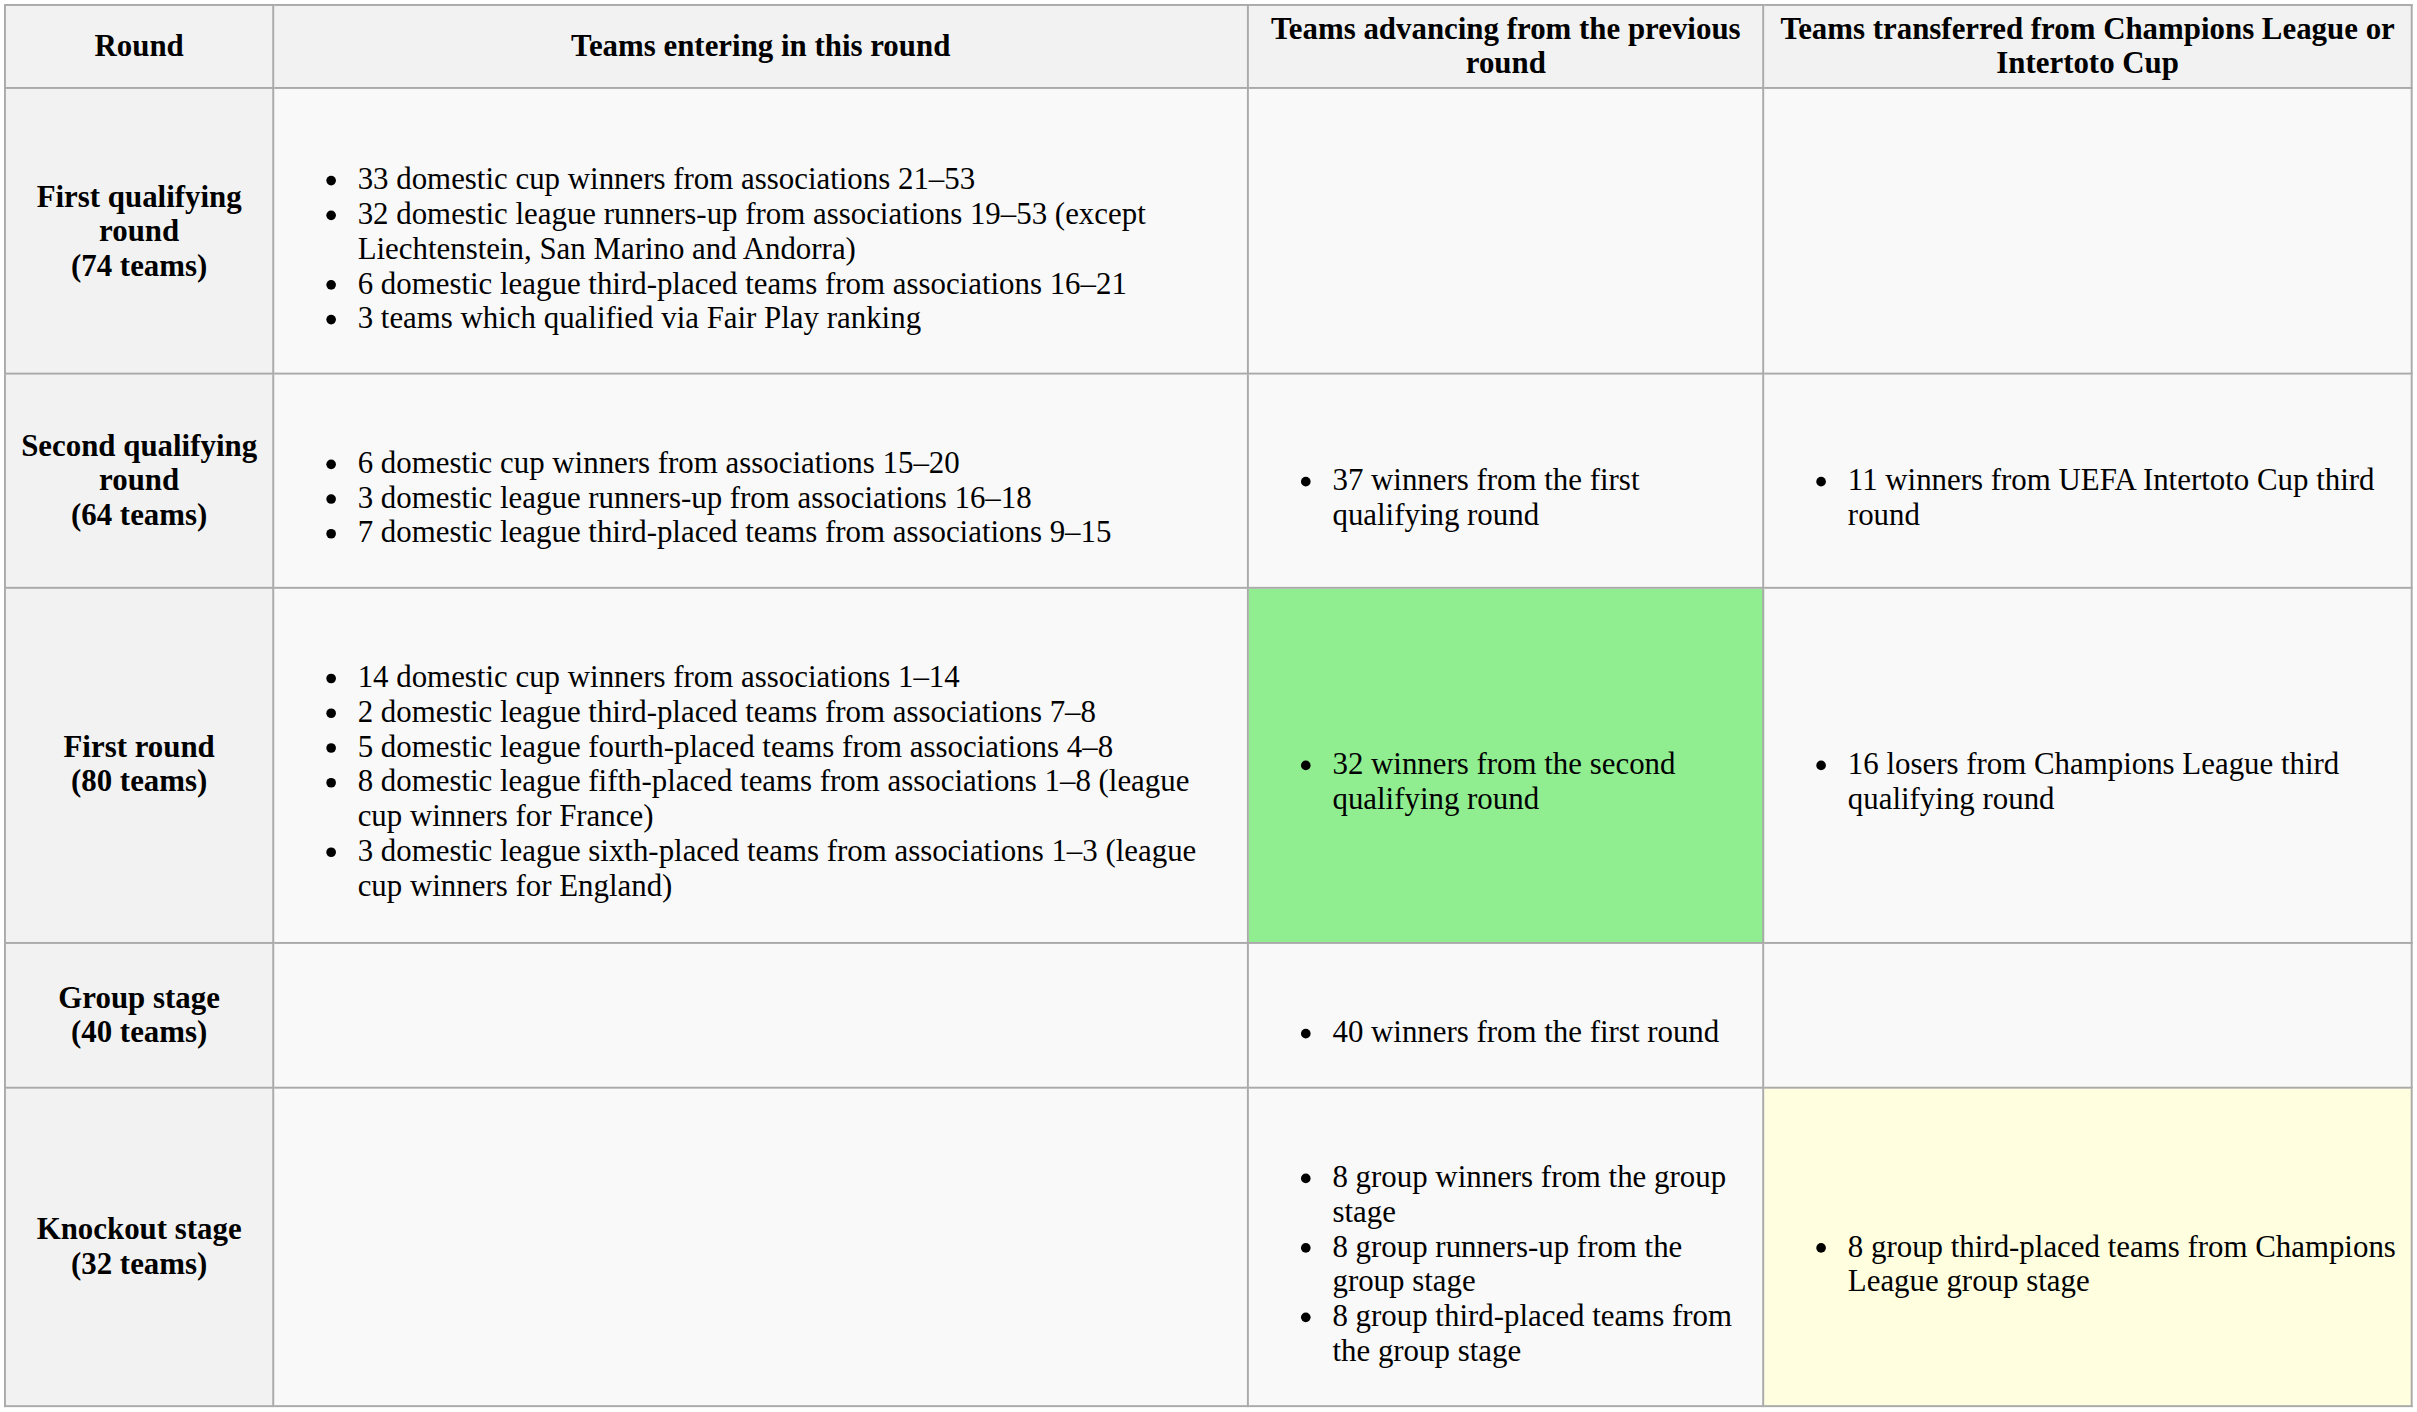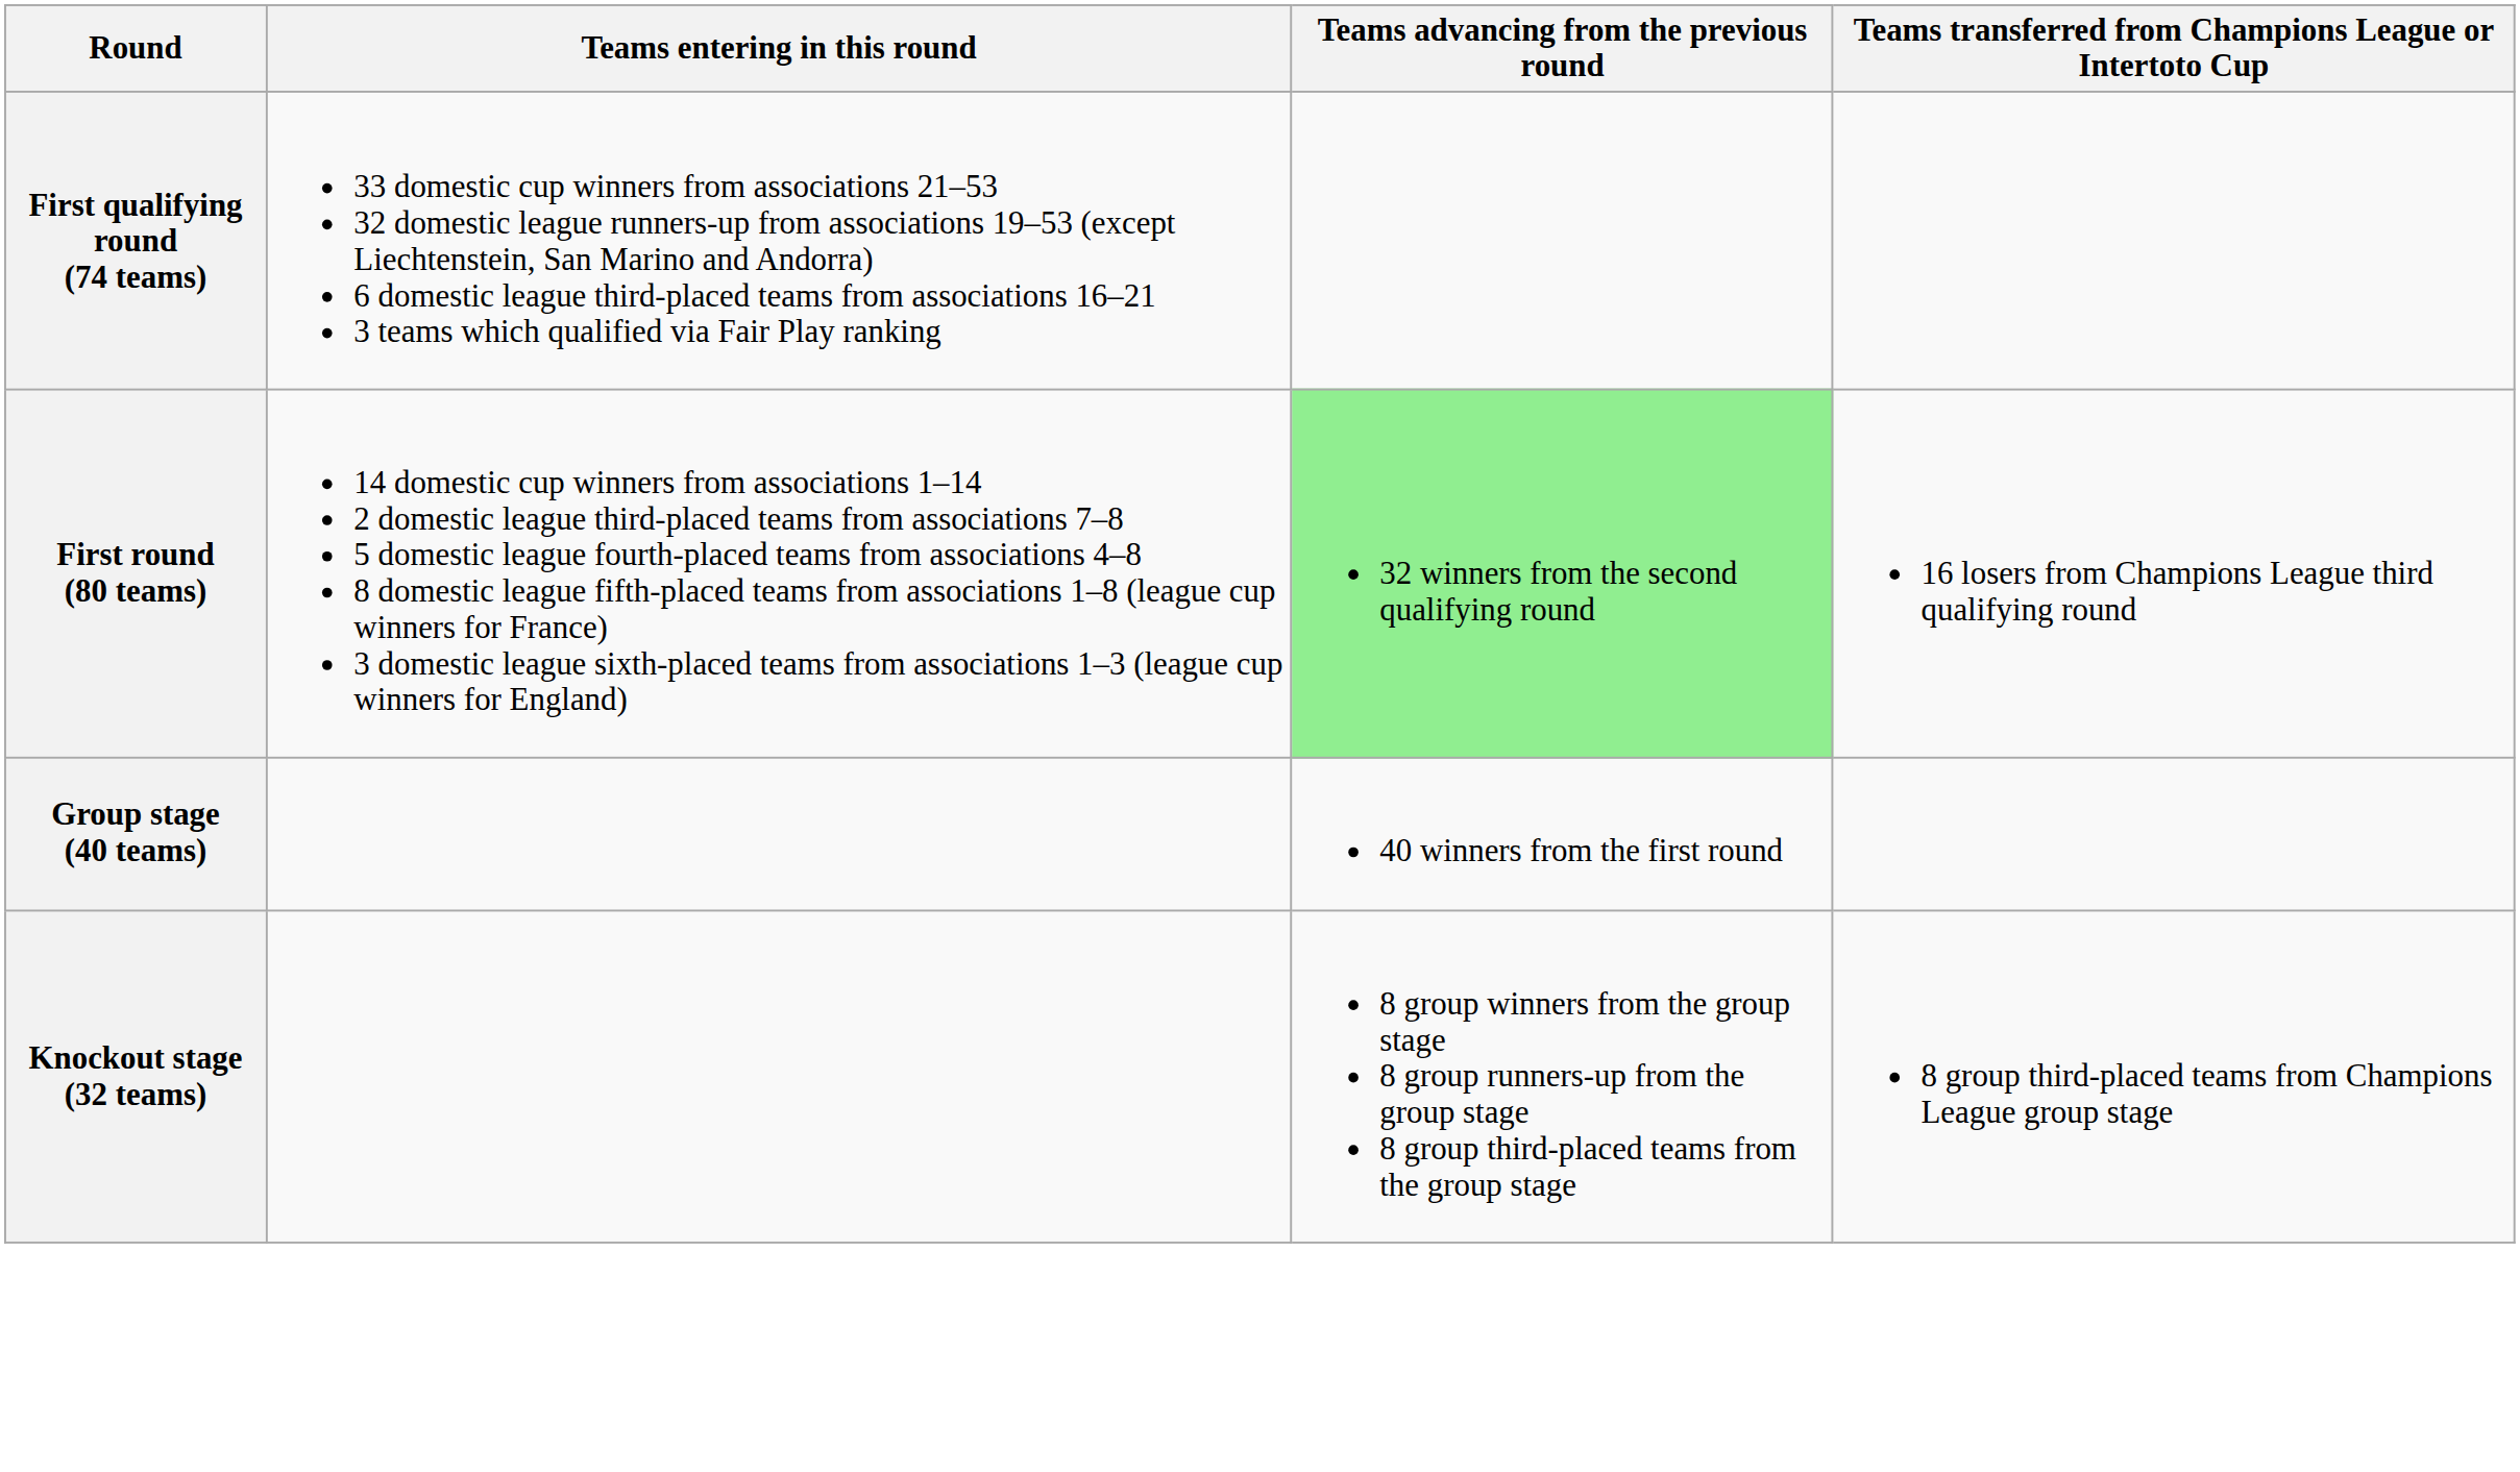- row: Second qualifying round (64 teams) | 6 domestic cup winners from associations 15–20 3 domestic league runners-up from associations 16–18 7 domestic league third-placed teams from associations 9–15 | 37 winners from the first qualifying round | 11 winners from UEFA Intertoto Cup third round
Knockout stage (32 teams) | Teams transferred from Champions League or Intertoto Cup: lightyellow background -> no background
